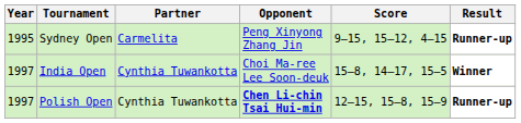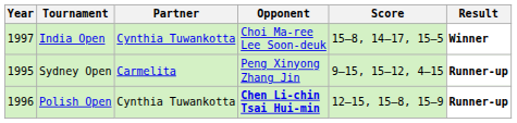rows swapped: Sydney Open <-> India Open
Polish Open | Year: 1997 -> 1996
